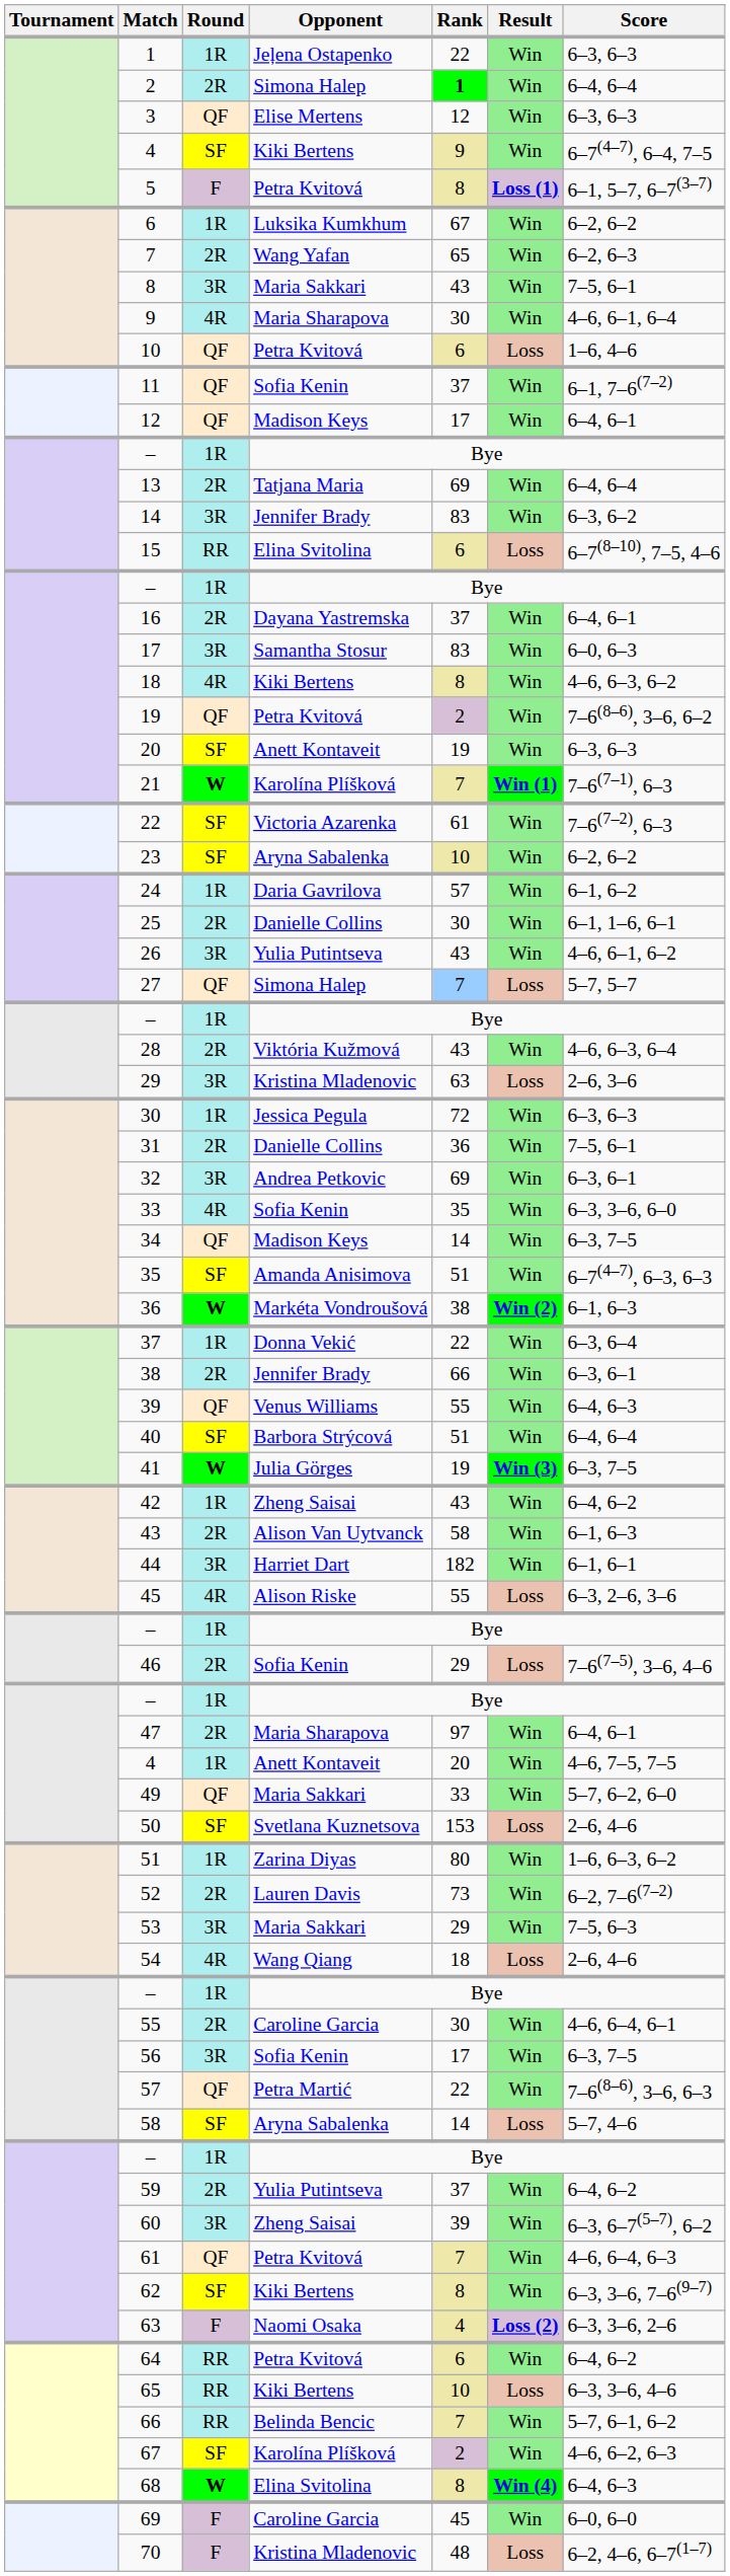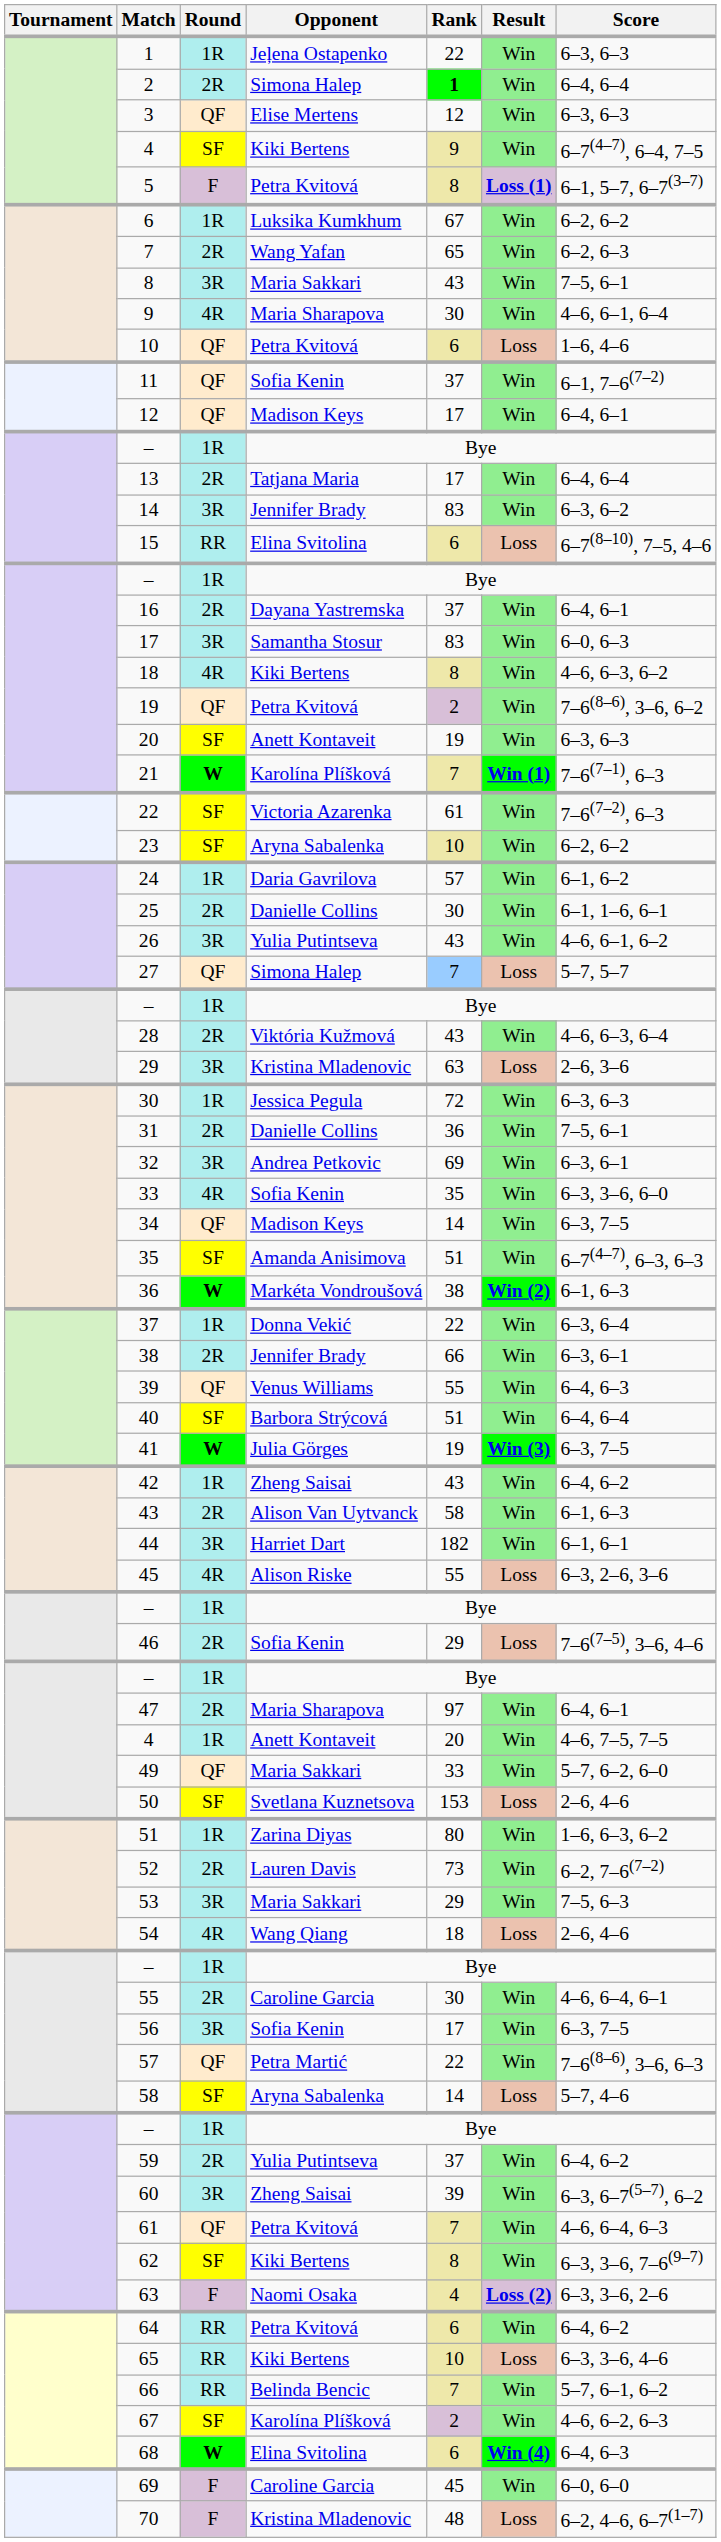13 | Rank: 69 -> 17
68 | Rank: 8 -> 6
